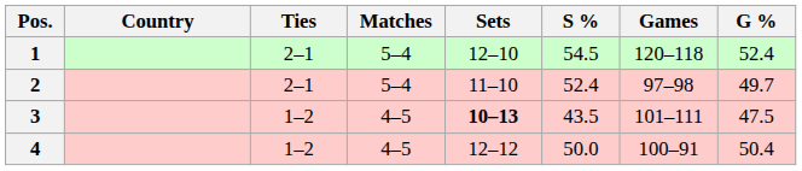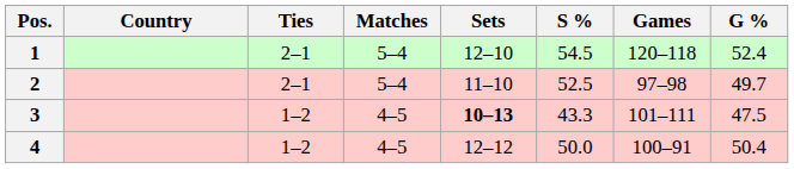2 | S %: 52.4 -> 52.5
3 | S %: 43.5 -> 43.3
